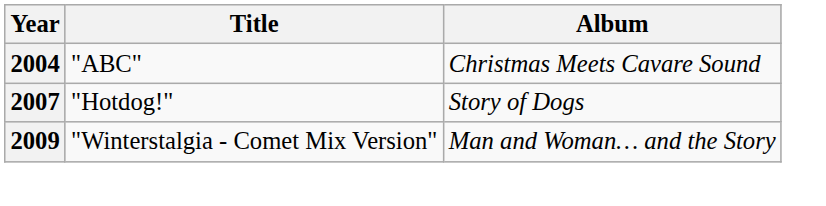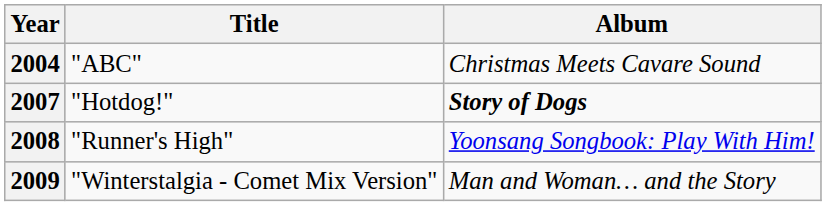2007 | Album: normal -> bold
+ row: 2008 | "Runner's High" | Yoonsang Songbook: Play With Him!
